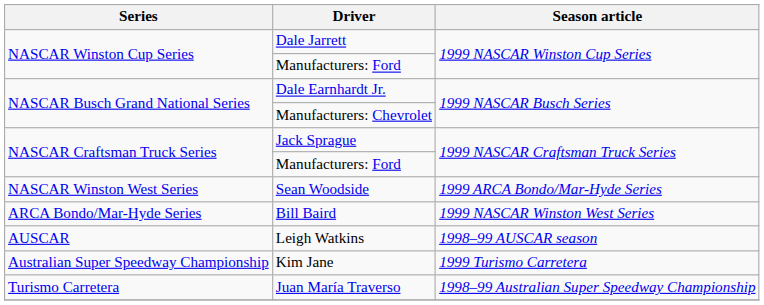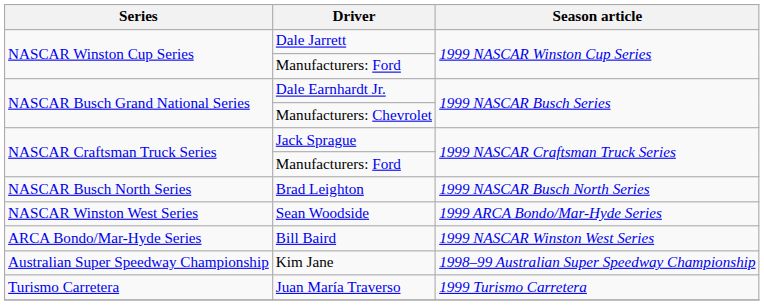+ row: NASCAR Busch North Series | Brad Leighton | 1999 NASCAR Busch North Series
- row: AUSCAR | Leigh Watkins | 1998–99 AUSCAR season
Kim Jane | Season article: 1999 Turismo Carretera -> 1998–99 Australian Super Speedway Championship
Juan María Traverso | Season article: 1998–99 Australian Super Speedway Championship -> 1999 Turismo Carretera
